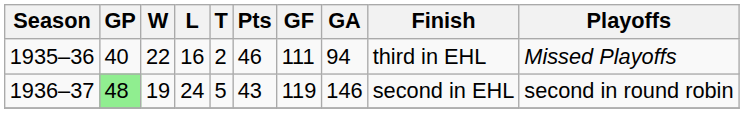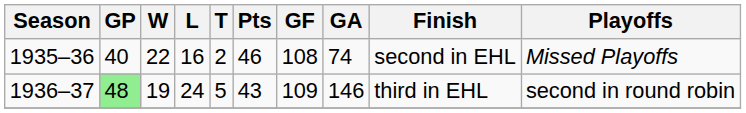1935–36 | GF: 111 -> 108
1935–36 | GA: 94 -> 74
1935–36 | Finish: third in EHL -> second in EHL
1936–37 | GF: 119 -> 109
1936–37 | Finish: second in EHL -> third in EHL
